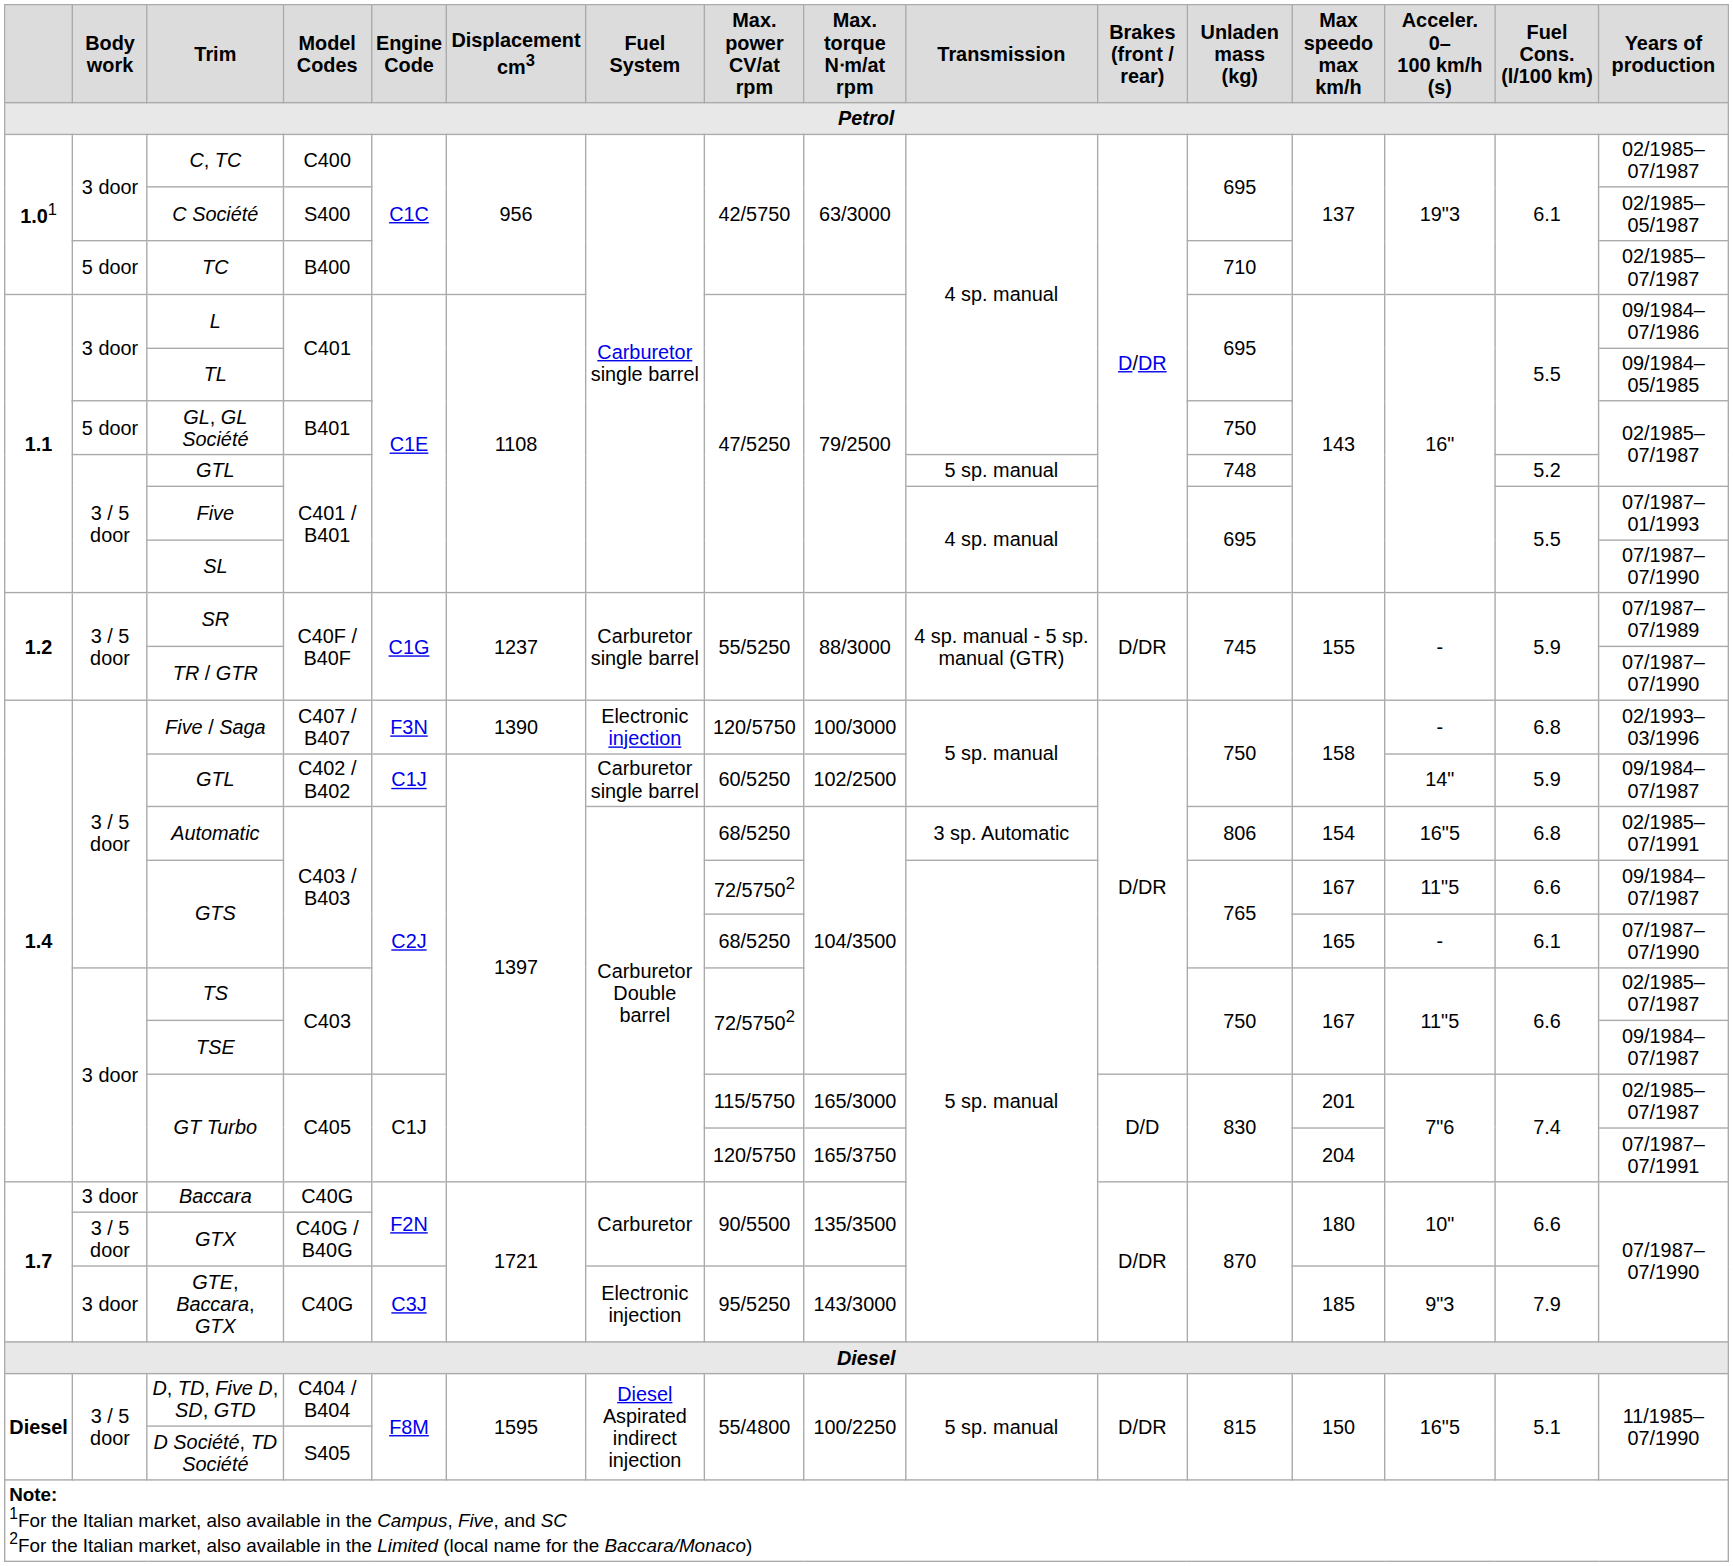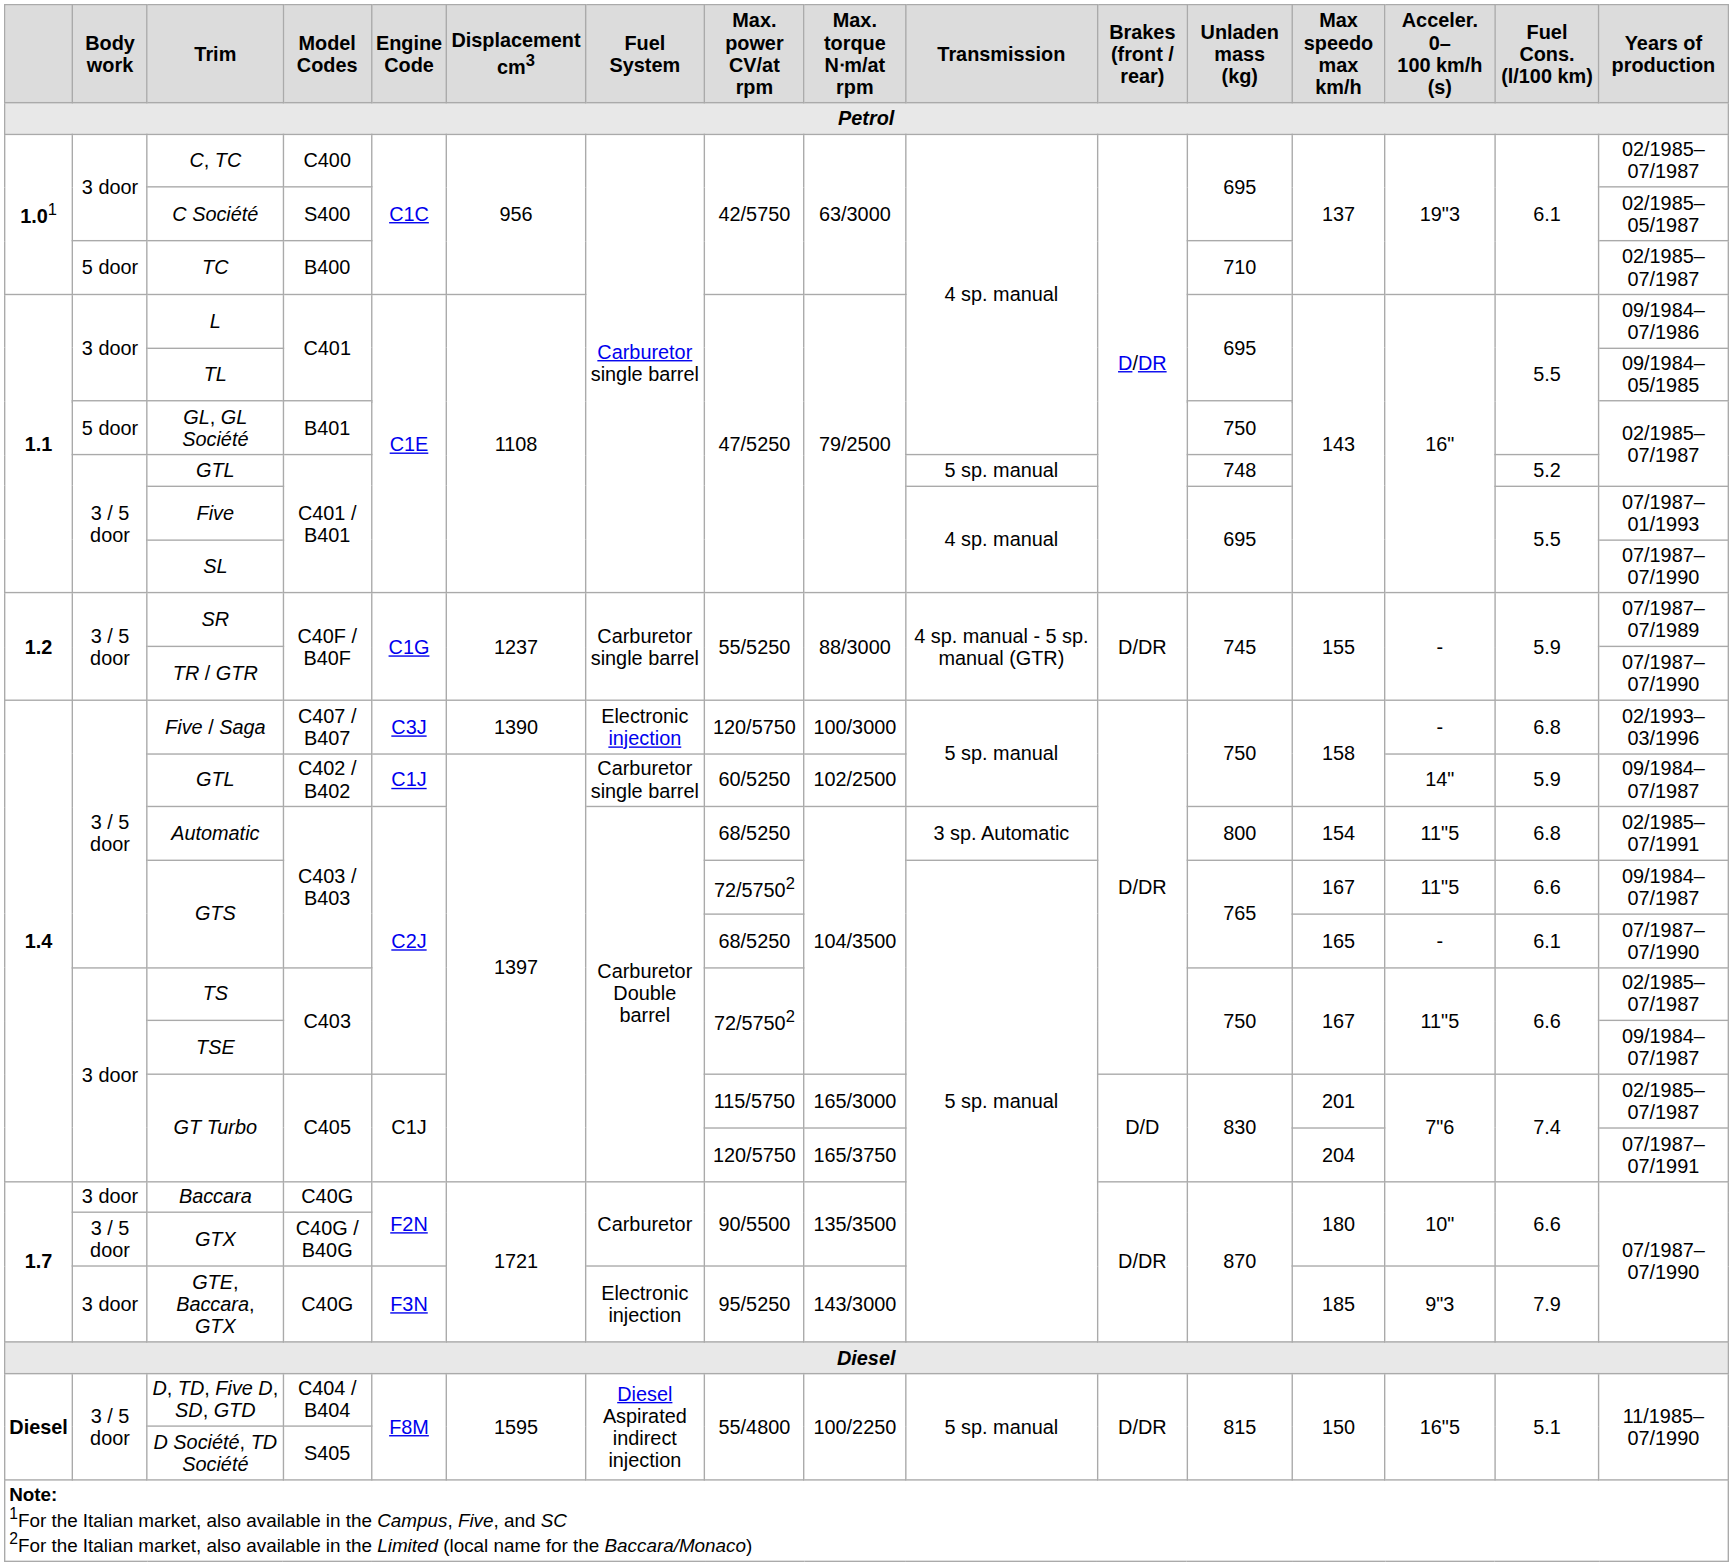Five / Saga | column 5: F3N -> C3J
Automatic | column 12: 806 -> 800
Automatic | column 14: 16"5 -> 11"5
GTE, Baccara, GTX | column 5: C3J -> F3N
